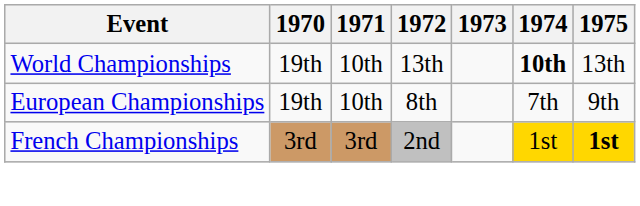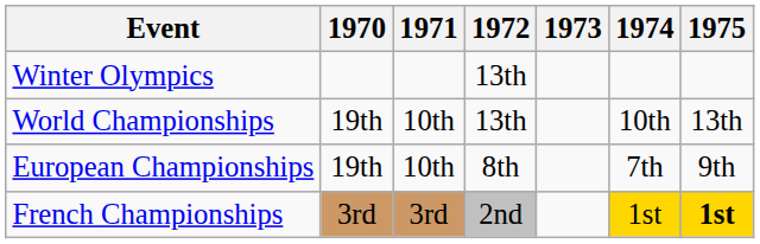+ row: Winter Olympics | 13th
World Championships | 1974: bold -> normal
